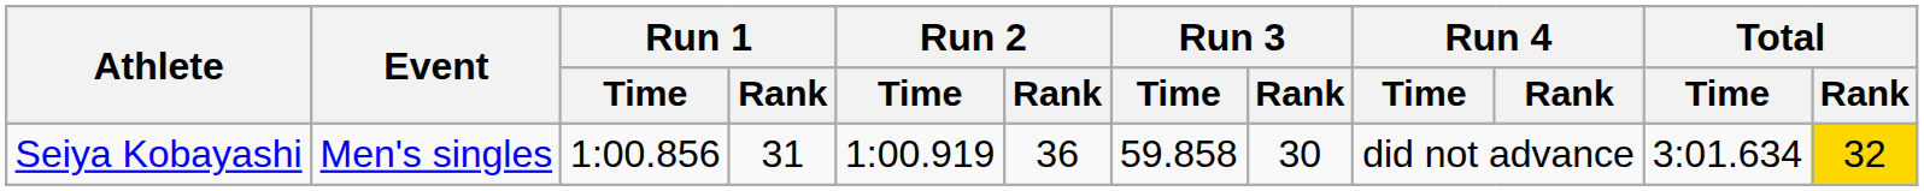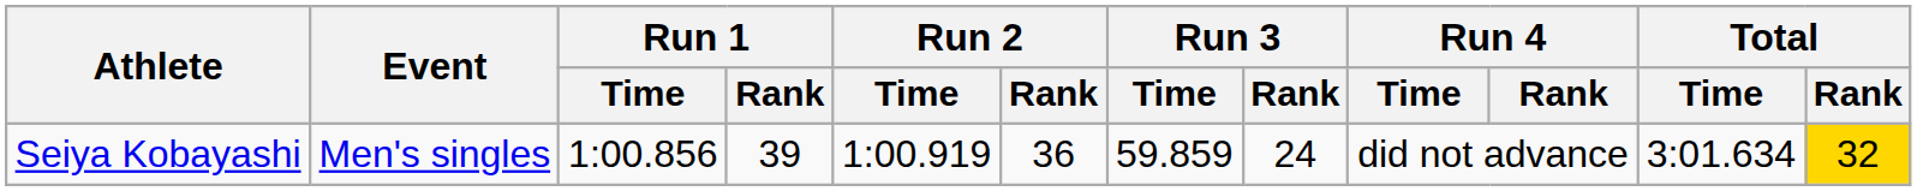Seiya Kobayashi | Run 1 / Rank: 31 -> 39
Seiya Kobayashi | Run 3 / Time: 59.858 -> 59.859
Seiya Kobayashi | Run 3 / Rank: 30 -> 24
